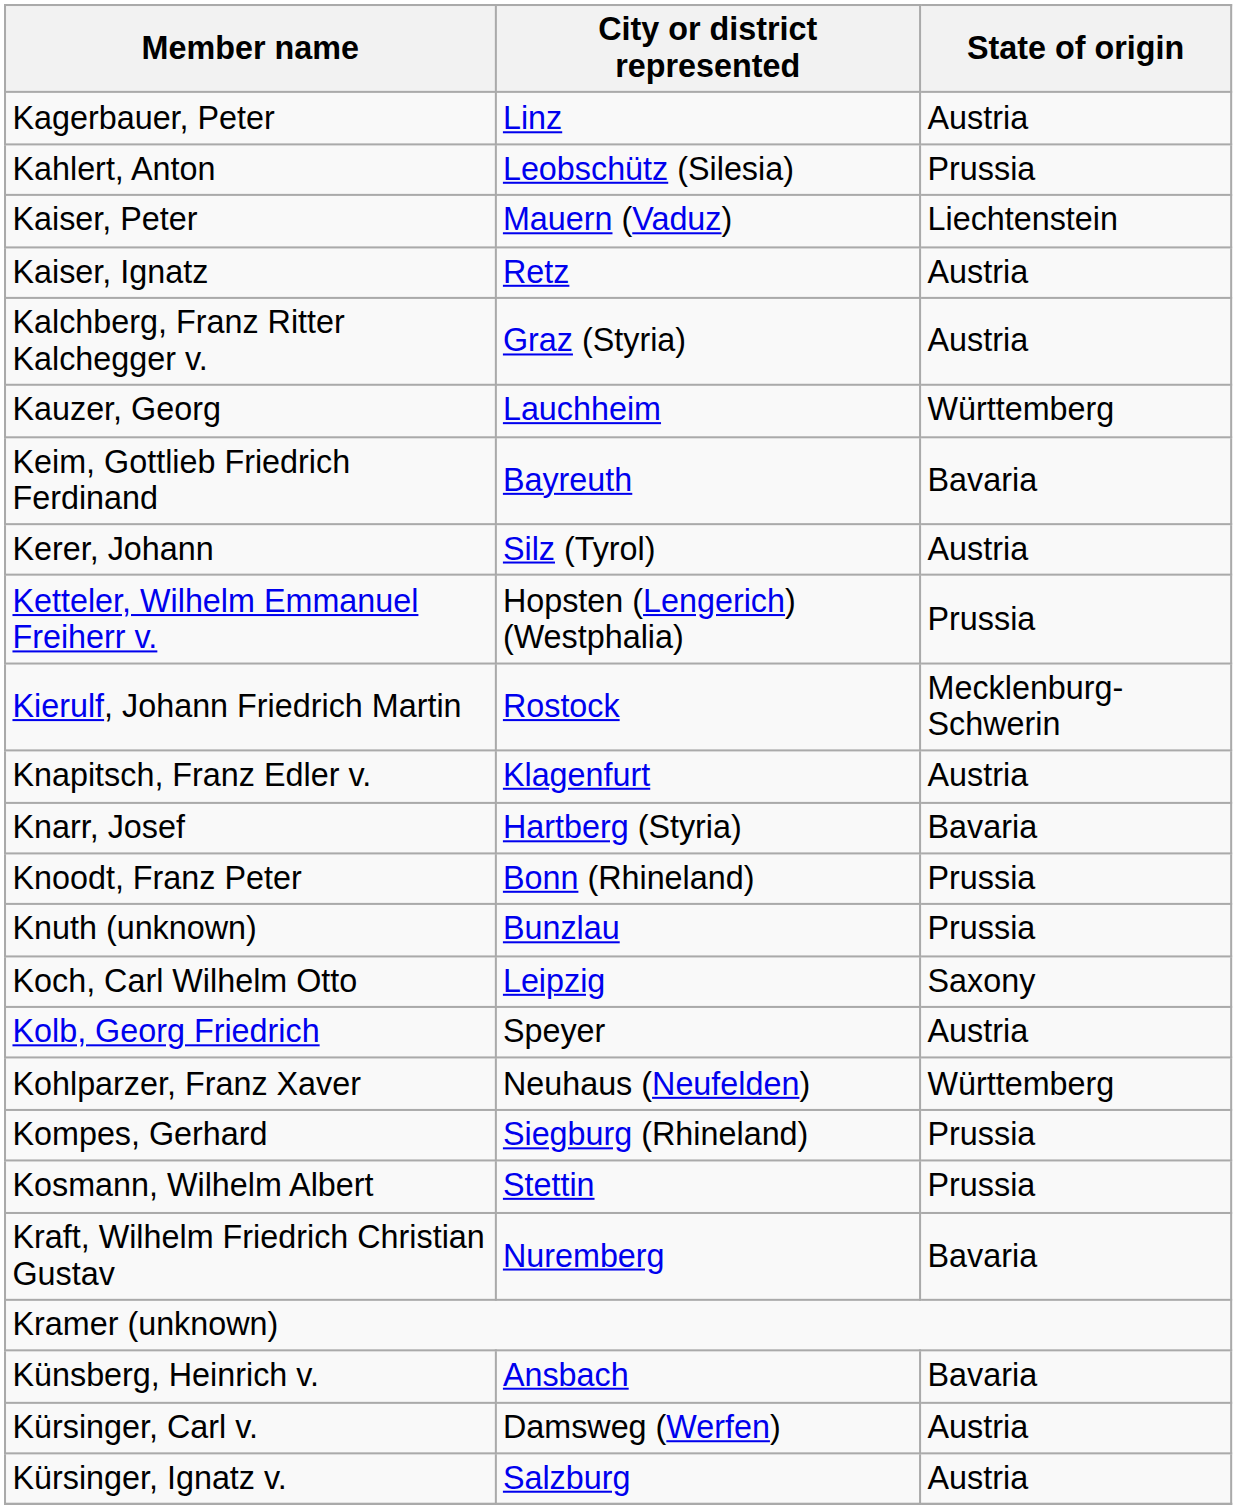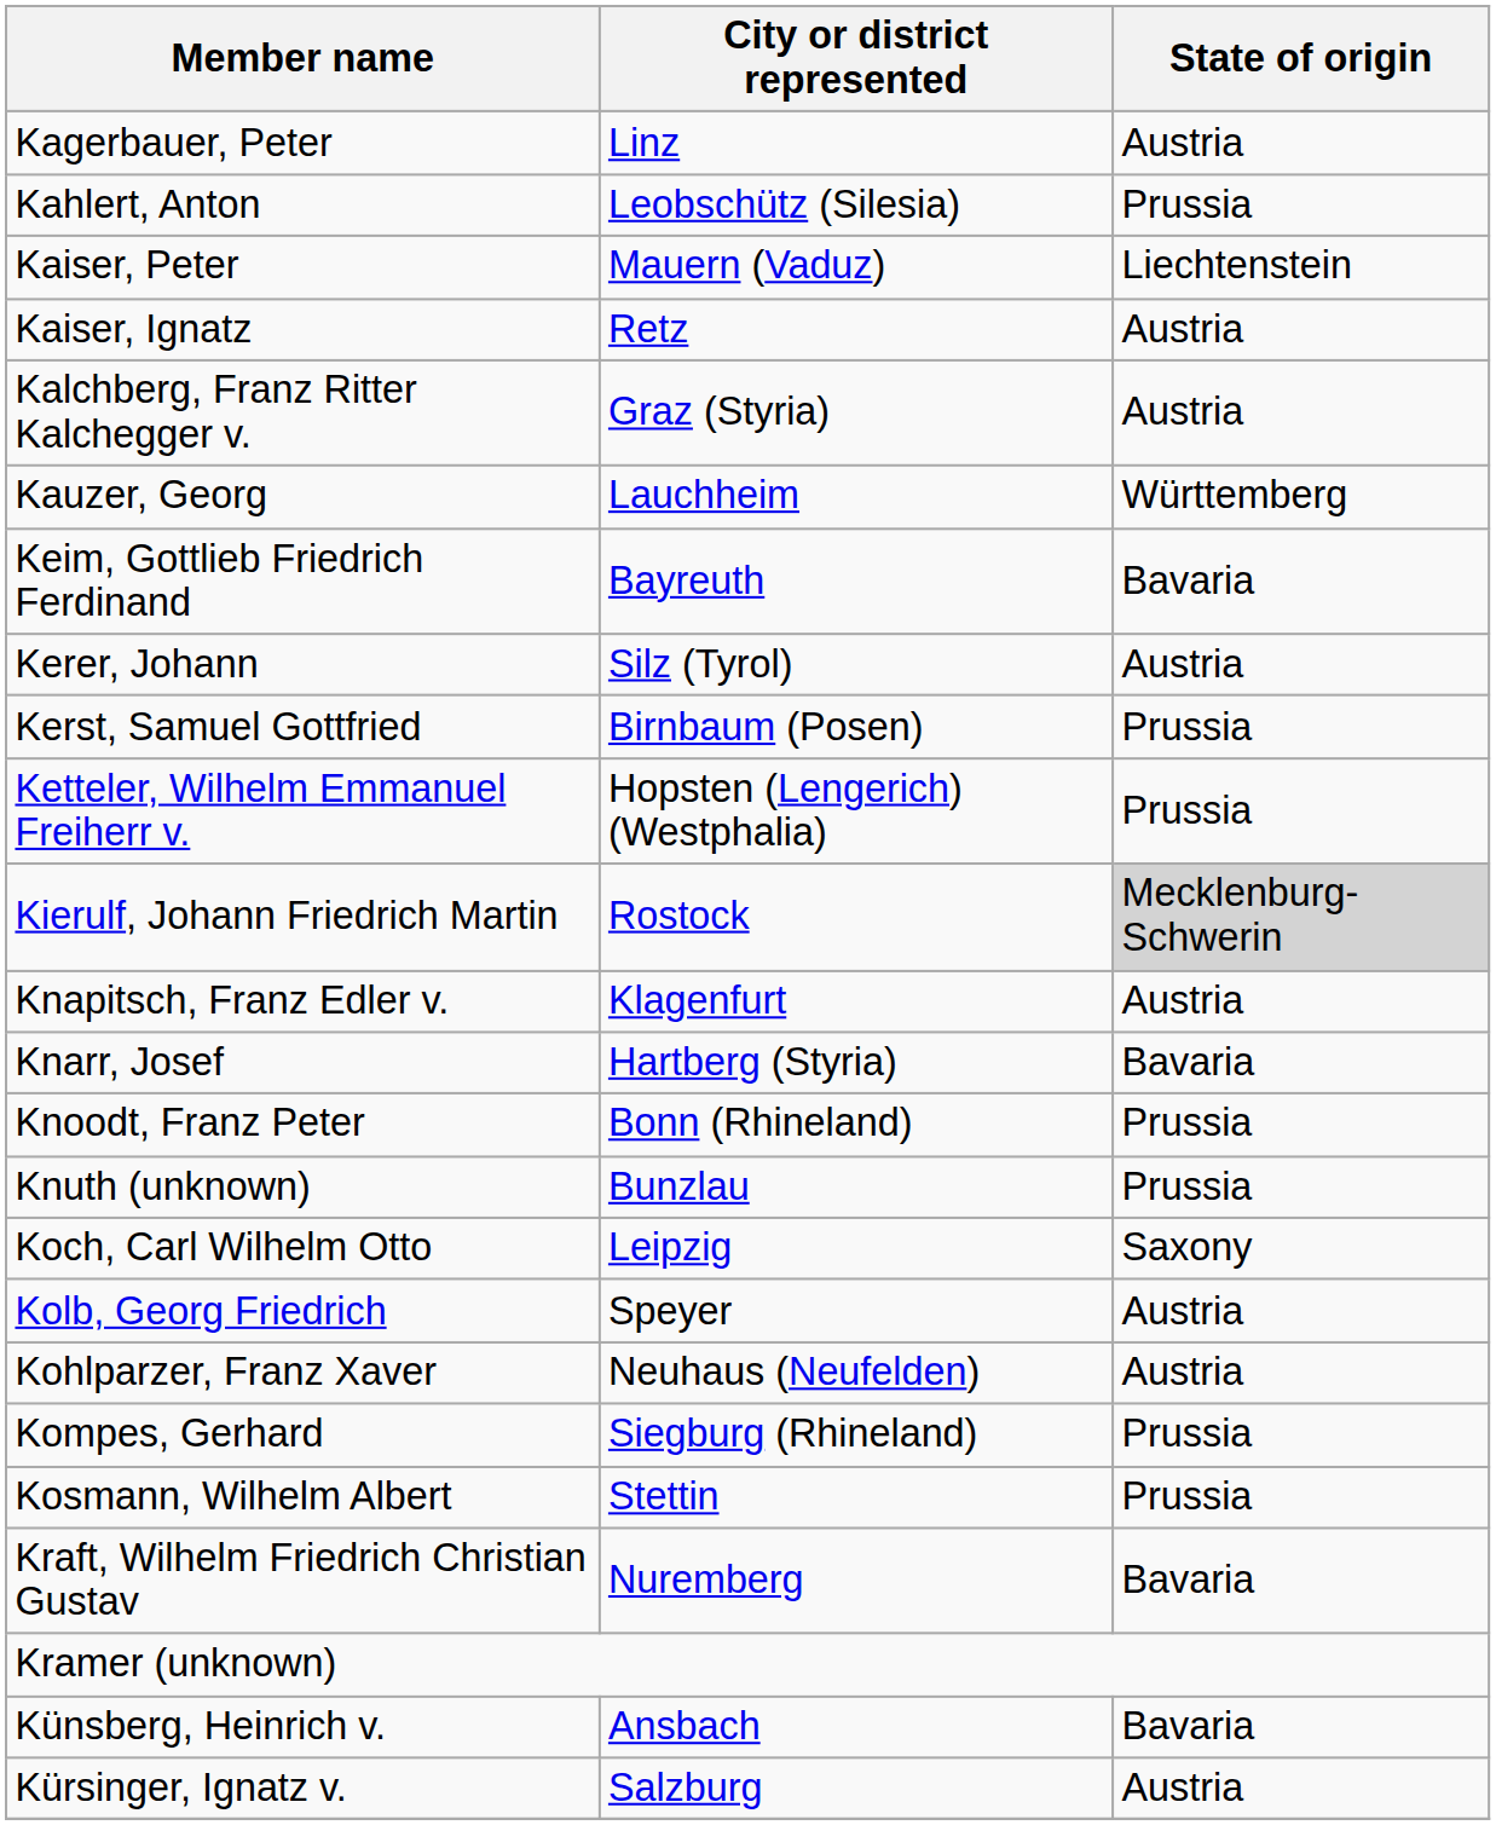+ row: Kerst, Samuel Gottfried | Birnbaum (Posen) | Prussia
Kierulf, Johann Friedrich Martin | State of origin: no background -> lightgrey background
Kohlparzer, Franz Xaver | State of origin: Württemberg -> Austria
- row: Kürsinger, Carl v. | Damsweg (Werfen) | Austria
